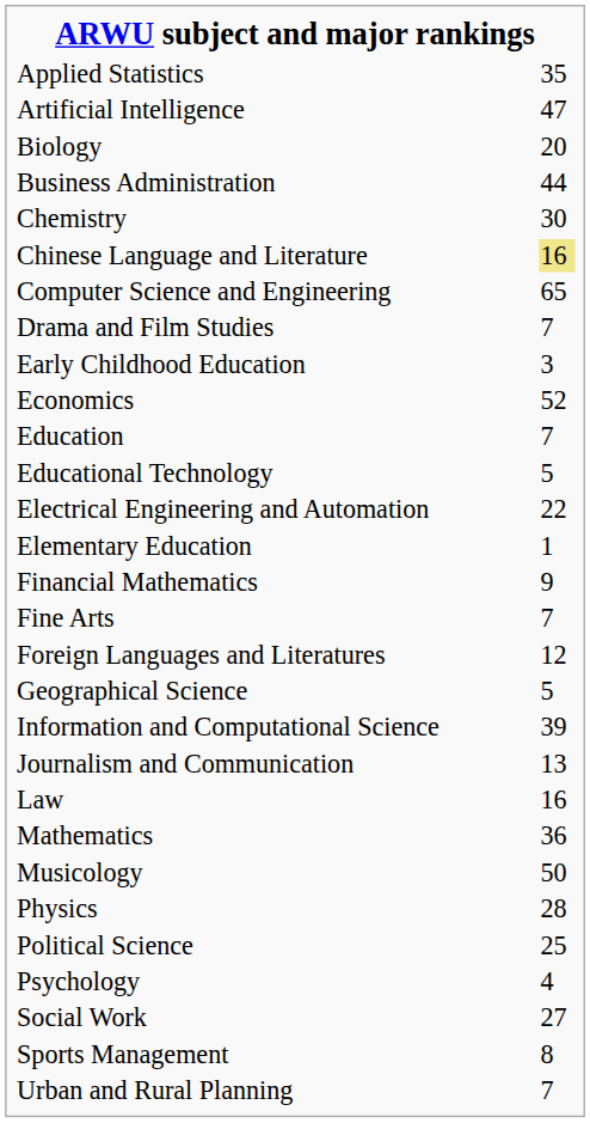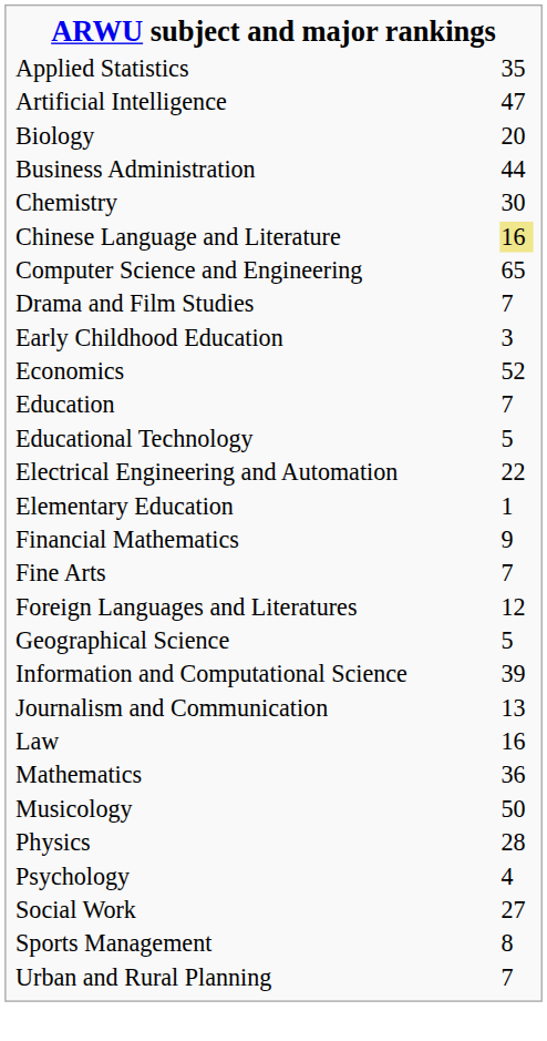- row: Political Science | 25
